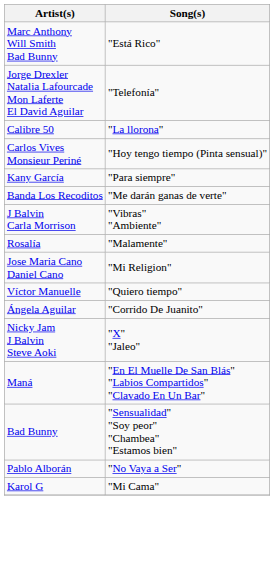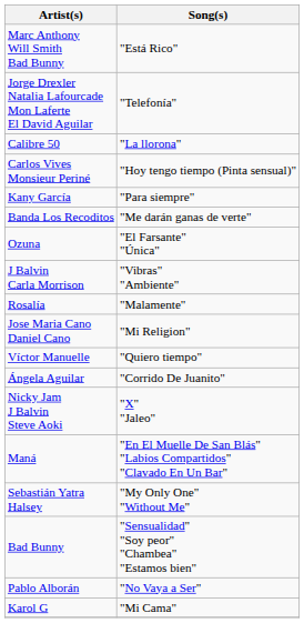+ row: Ozuna | "El Farsante" "Única"
+ row: Sebastián Yatra Halsey | "My Only One" "Without Me"
